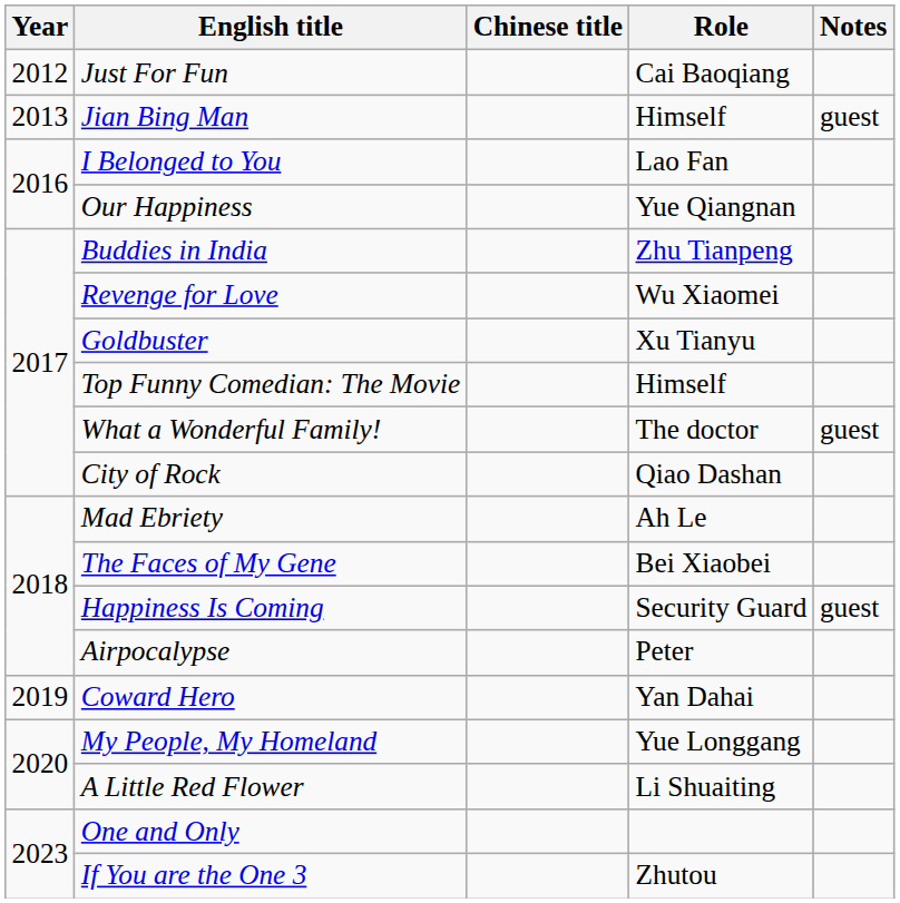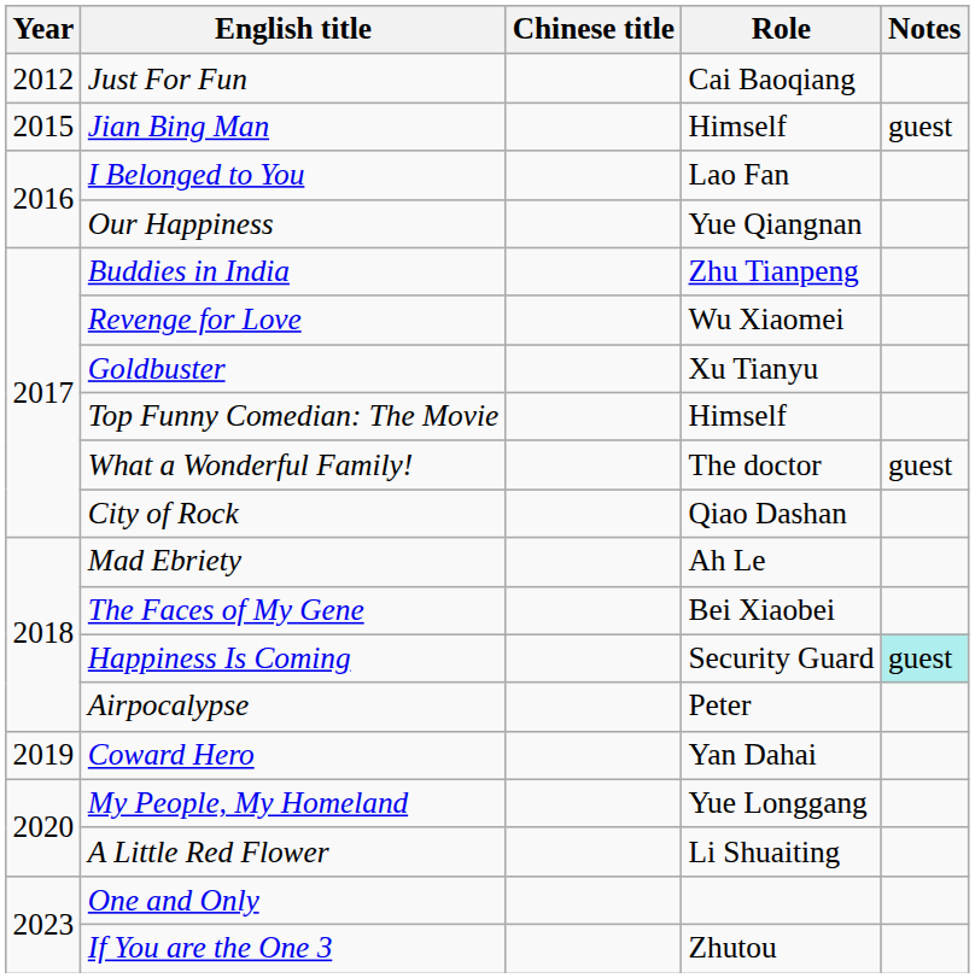Jian Bing Man | Year: 2013 -> 2015
Happiness Is Coming | Notes: no background -> paleturquoise background
